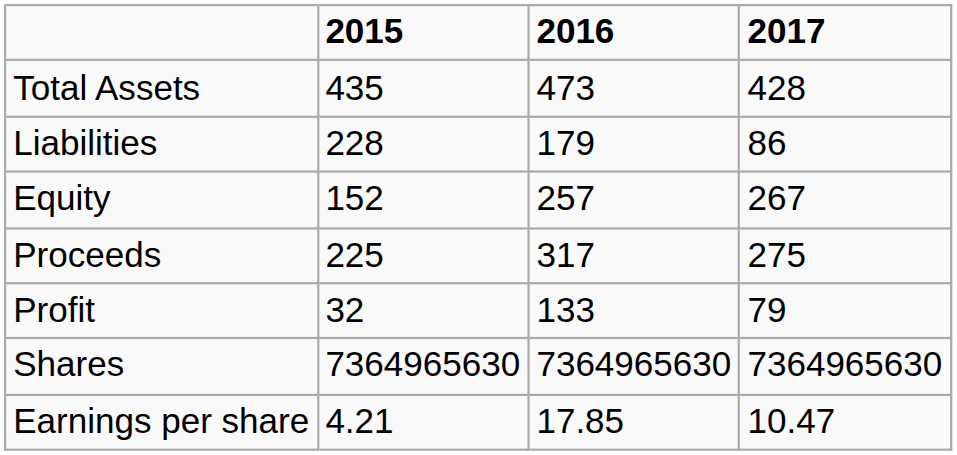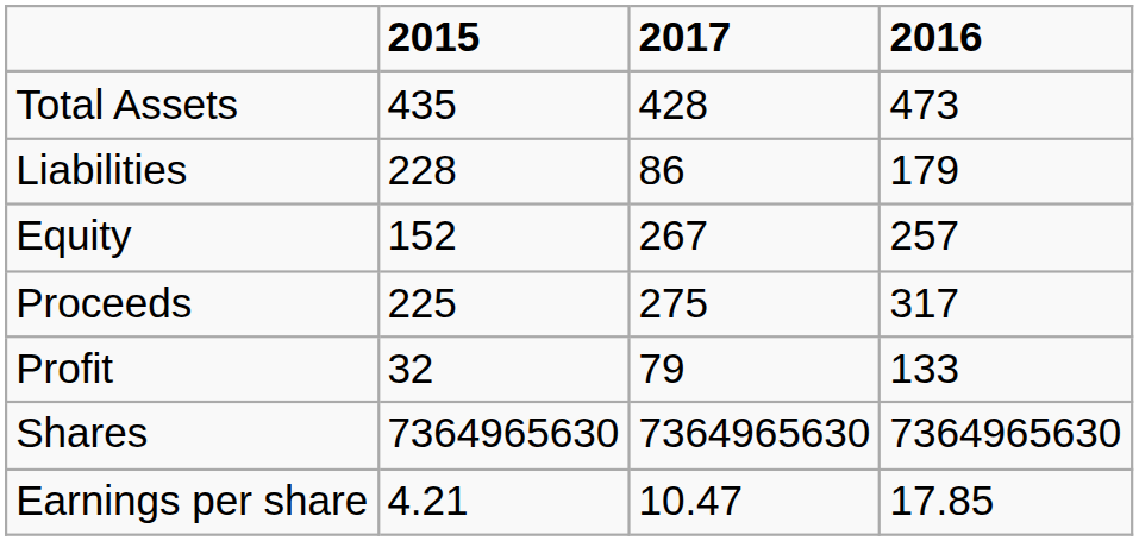columns swapped: 2016 <-> 2017
